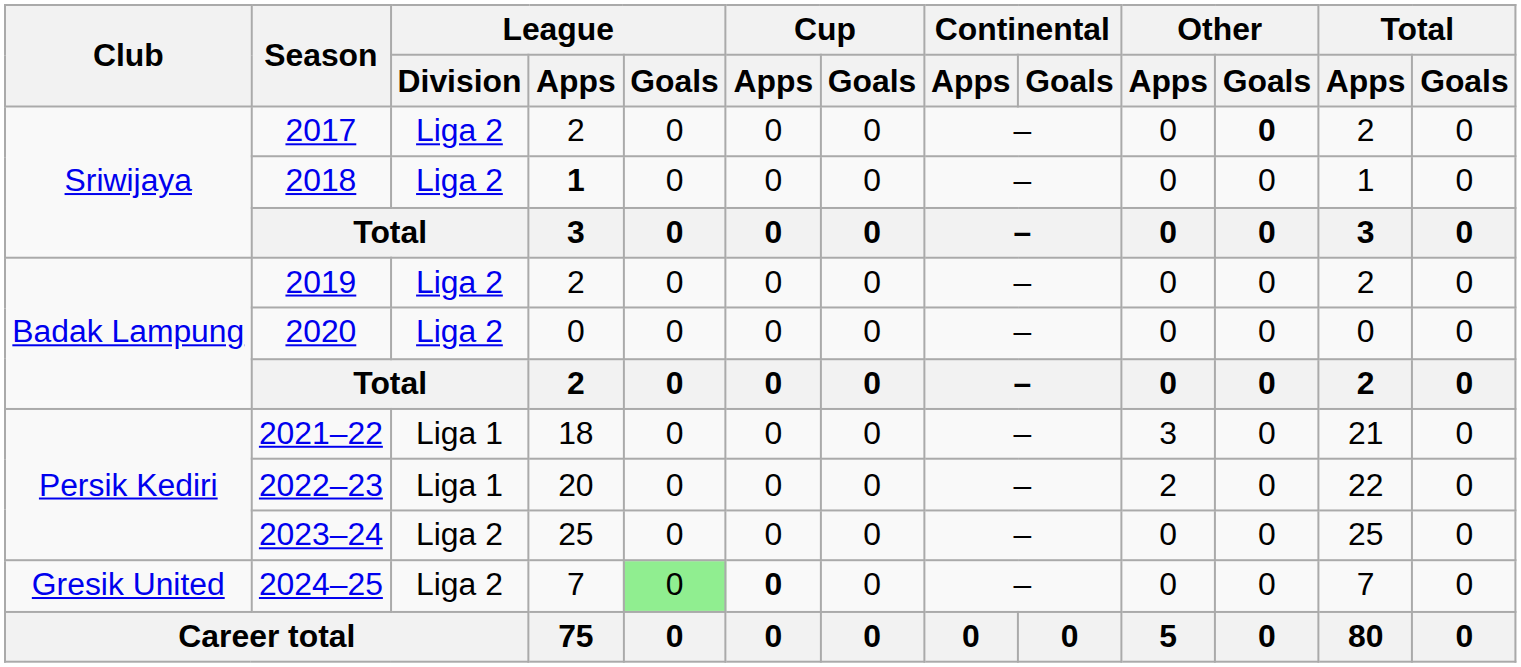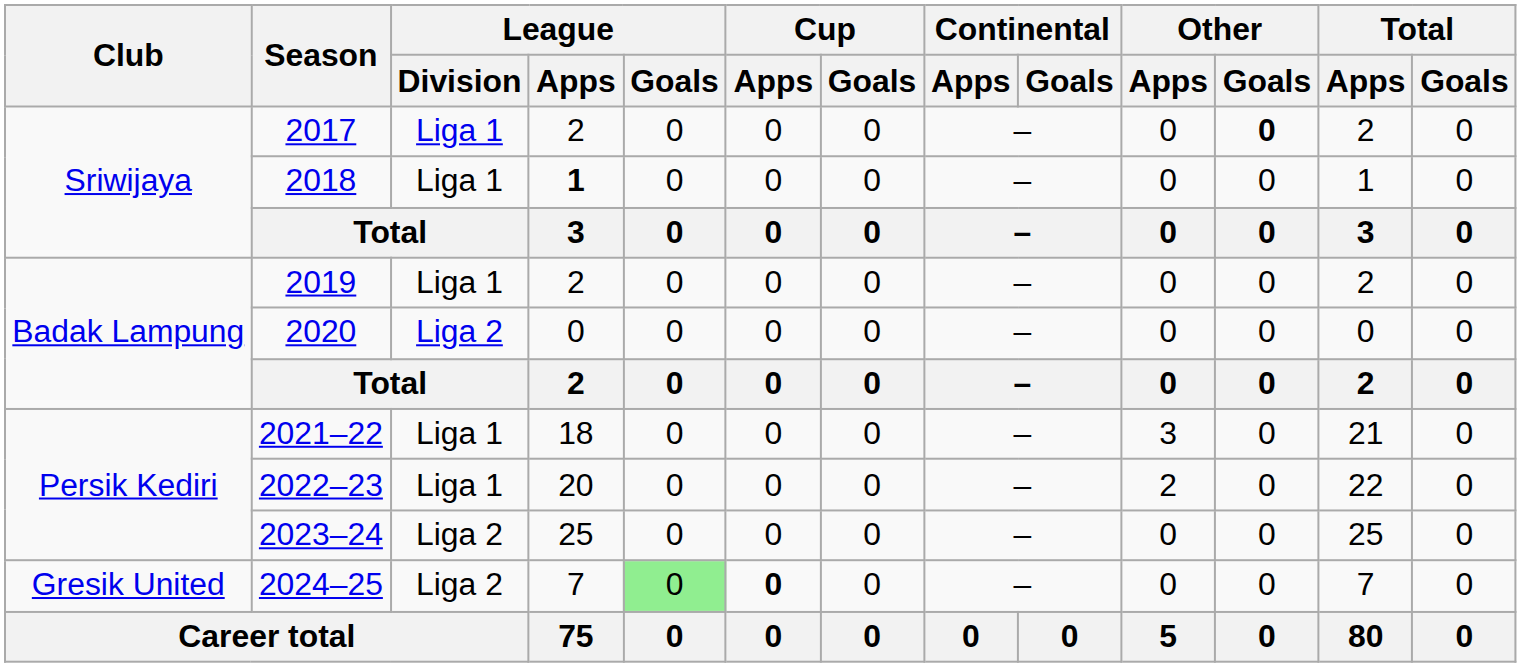2017 | League / Division: Liga 2 -> Liga 1
2018 | League / Division: Liga 2 -> Liga 1
2019 | League / Division: Liga 2 -> Liga 1
